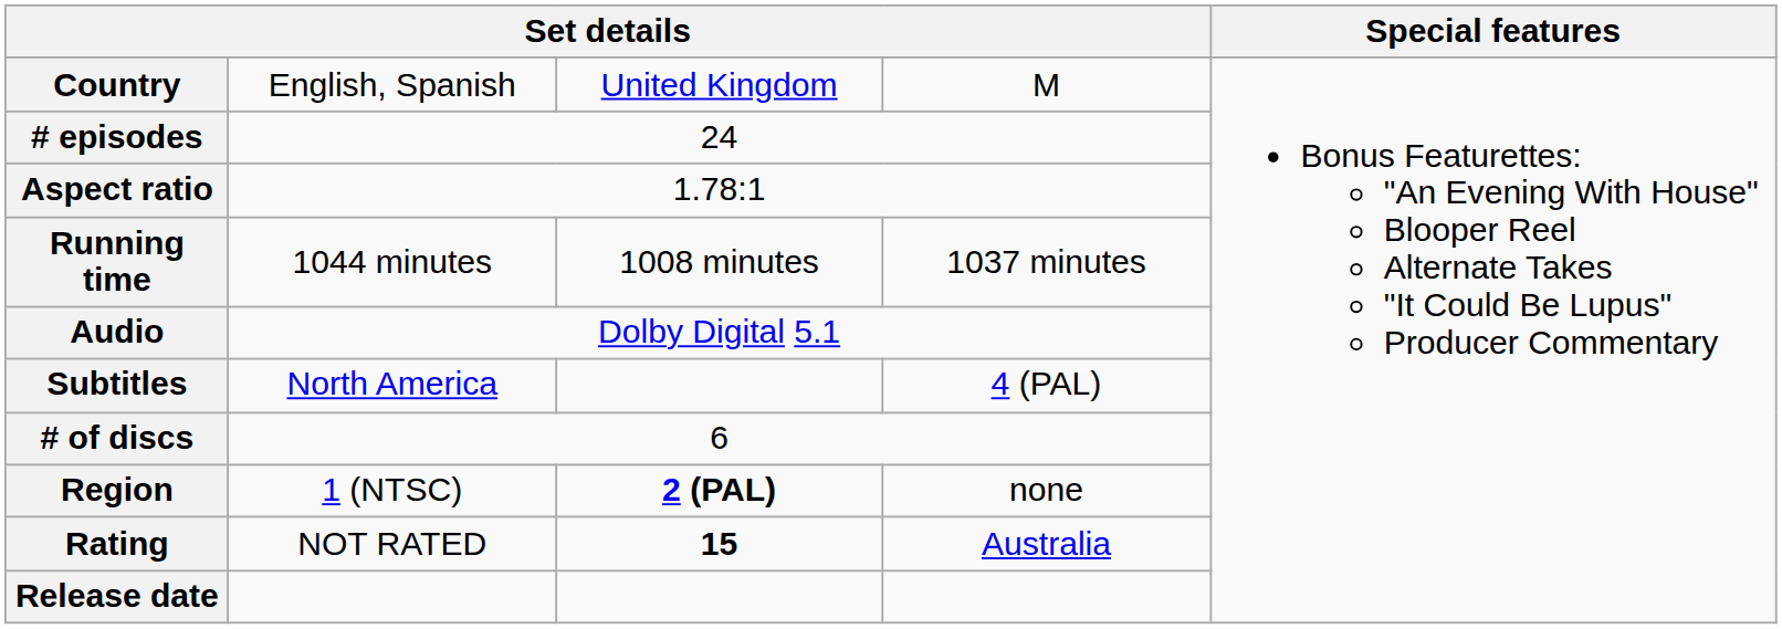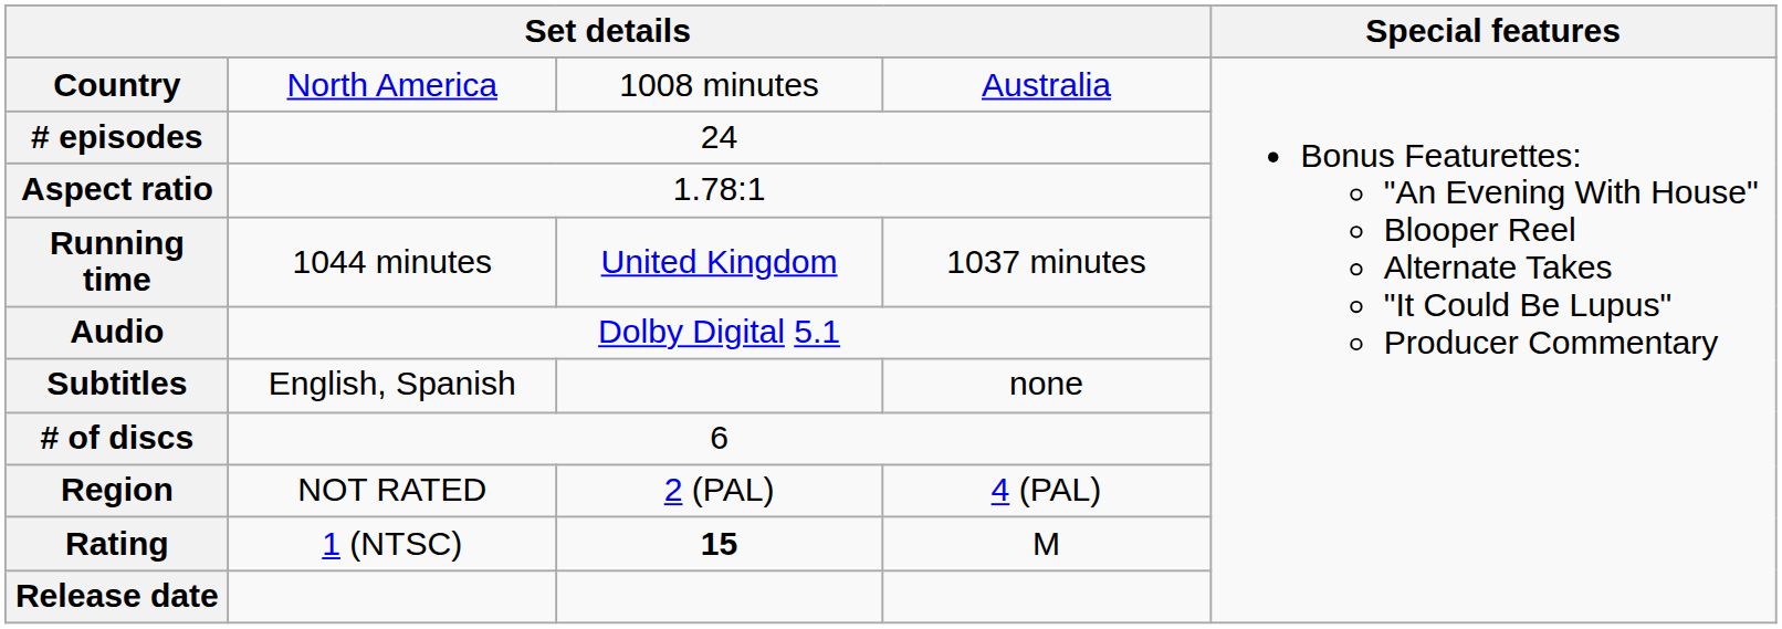Country | column 2: English, Spanish -> North America
Country | column 3: United Kingdom -> 1008 minutes
Country | column 4: M -> Australia
Running time | column 3: 1008 minutes -> United Kingdom
Subtitles | column 2: North America -> English, Spanish
Subtitles | column 4: 4 (PAL) -> none
Region | column 2: 1 (NTSC) -> NOT RATED
Region | column 3: bold -> normal
Region | column 4: none -> 4 (PAL)
Rating | column 2: NOT RATED -> 1 (NTSC)
Rating | column 4: Australia -> M
